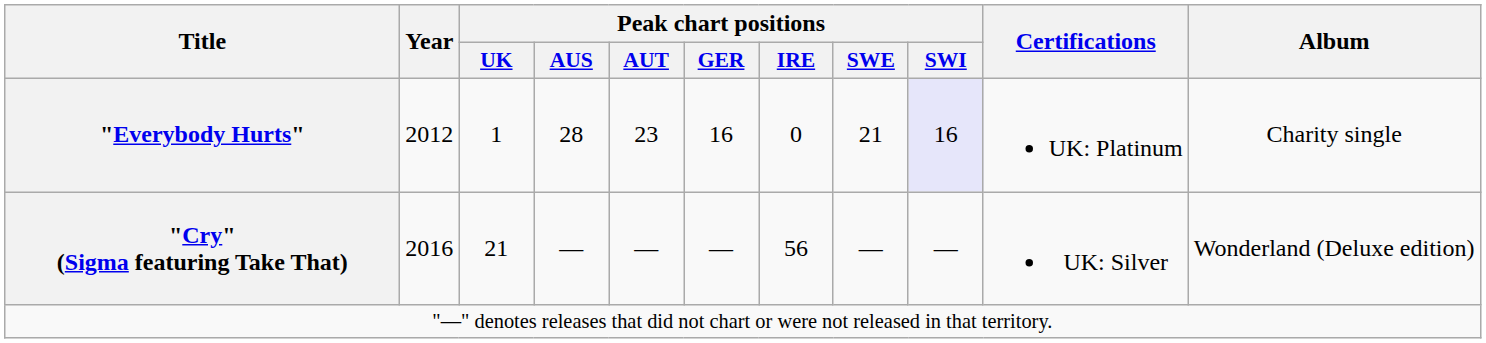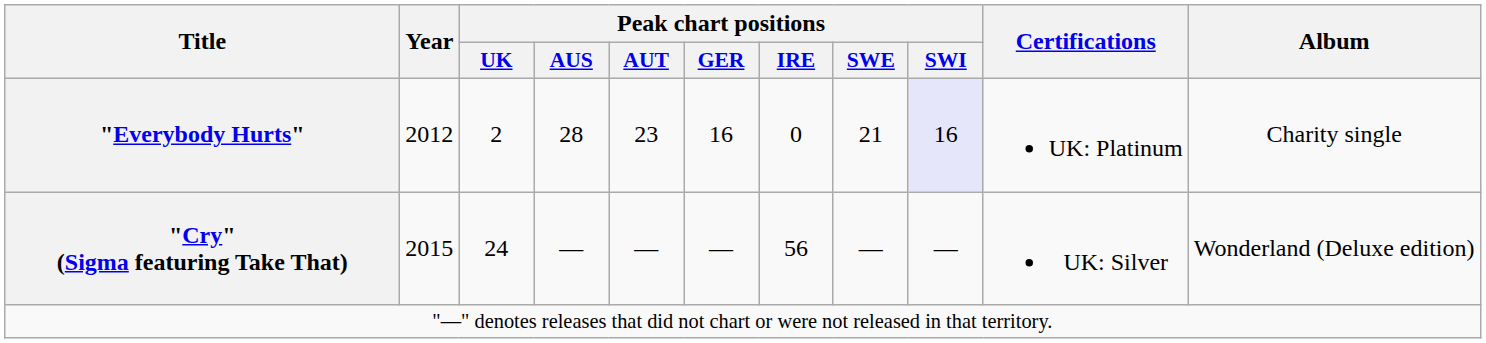"Everybody Hurts" | Peak chart positions / UK: 1 -> 2
"Cry" (Sigma featuring Take That) | Year: 2016 -> 2015
"Cry" (Sigma featuring Take That) | Peak chart positions / UK: 21 -> 24
